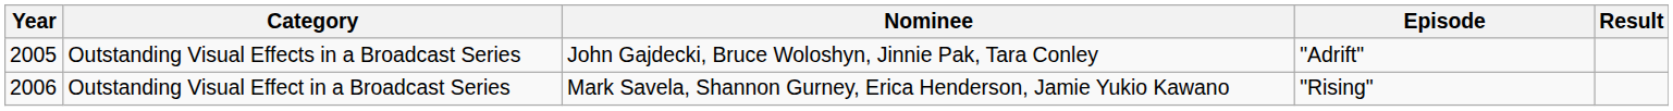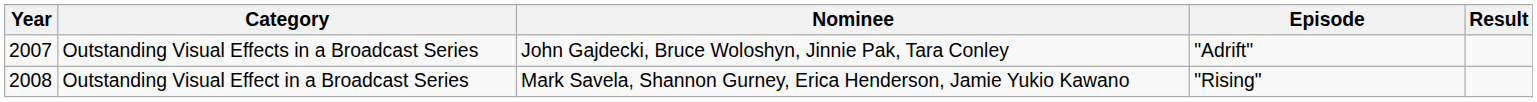Outstanding Visual Effects in a Broadcast Series | Year: 2005 -> 2007
Outstanding Visual Effect in a Broadcast Series | Year: 2006 -> 2008
